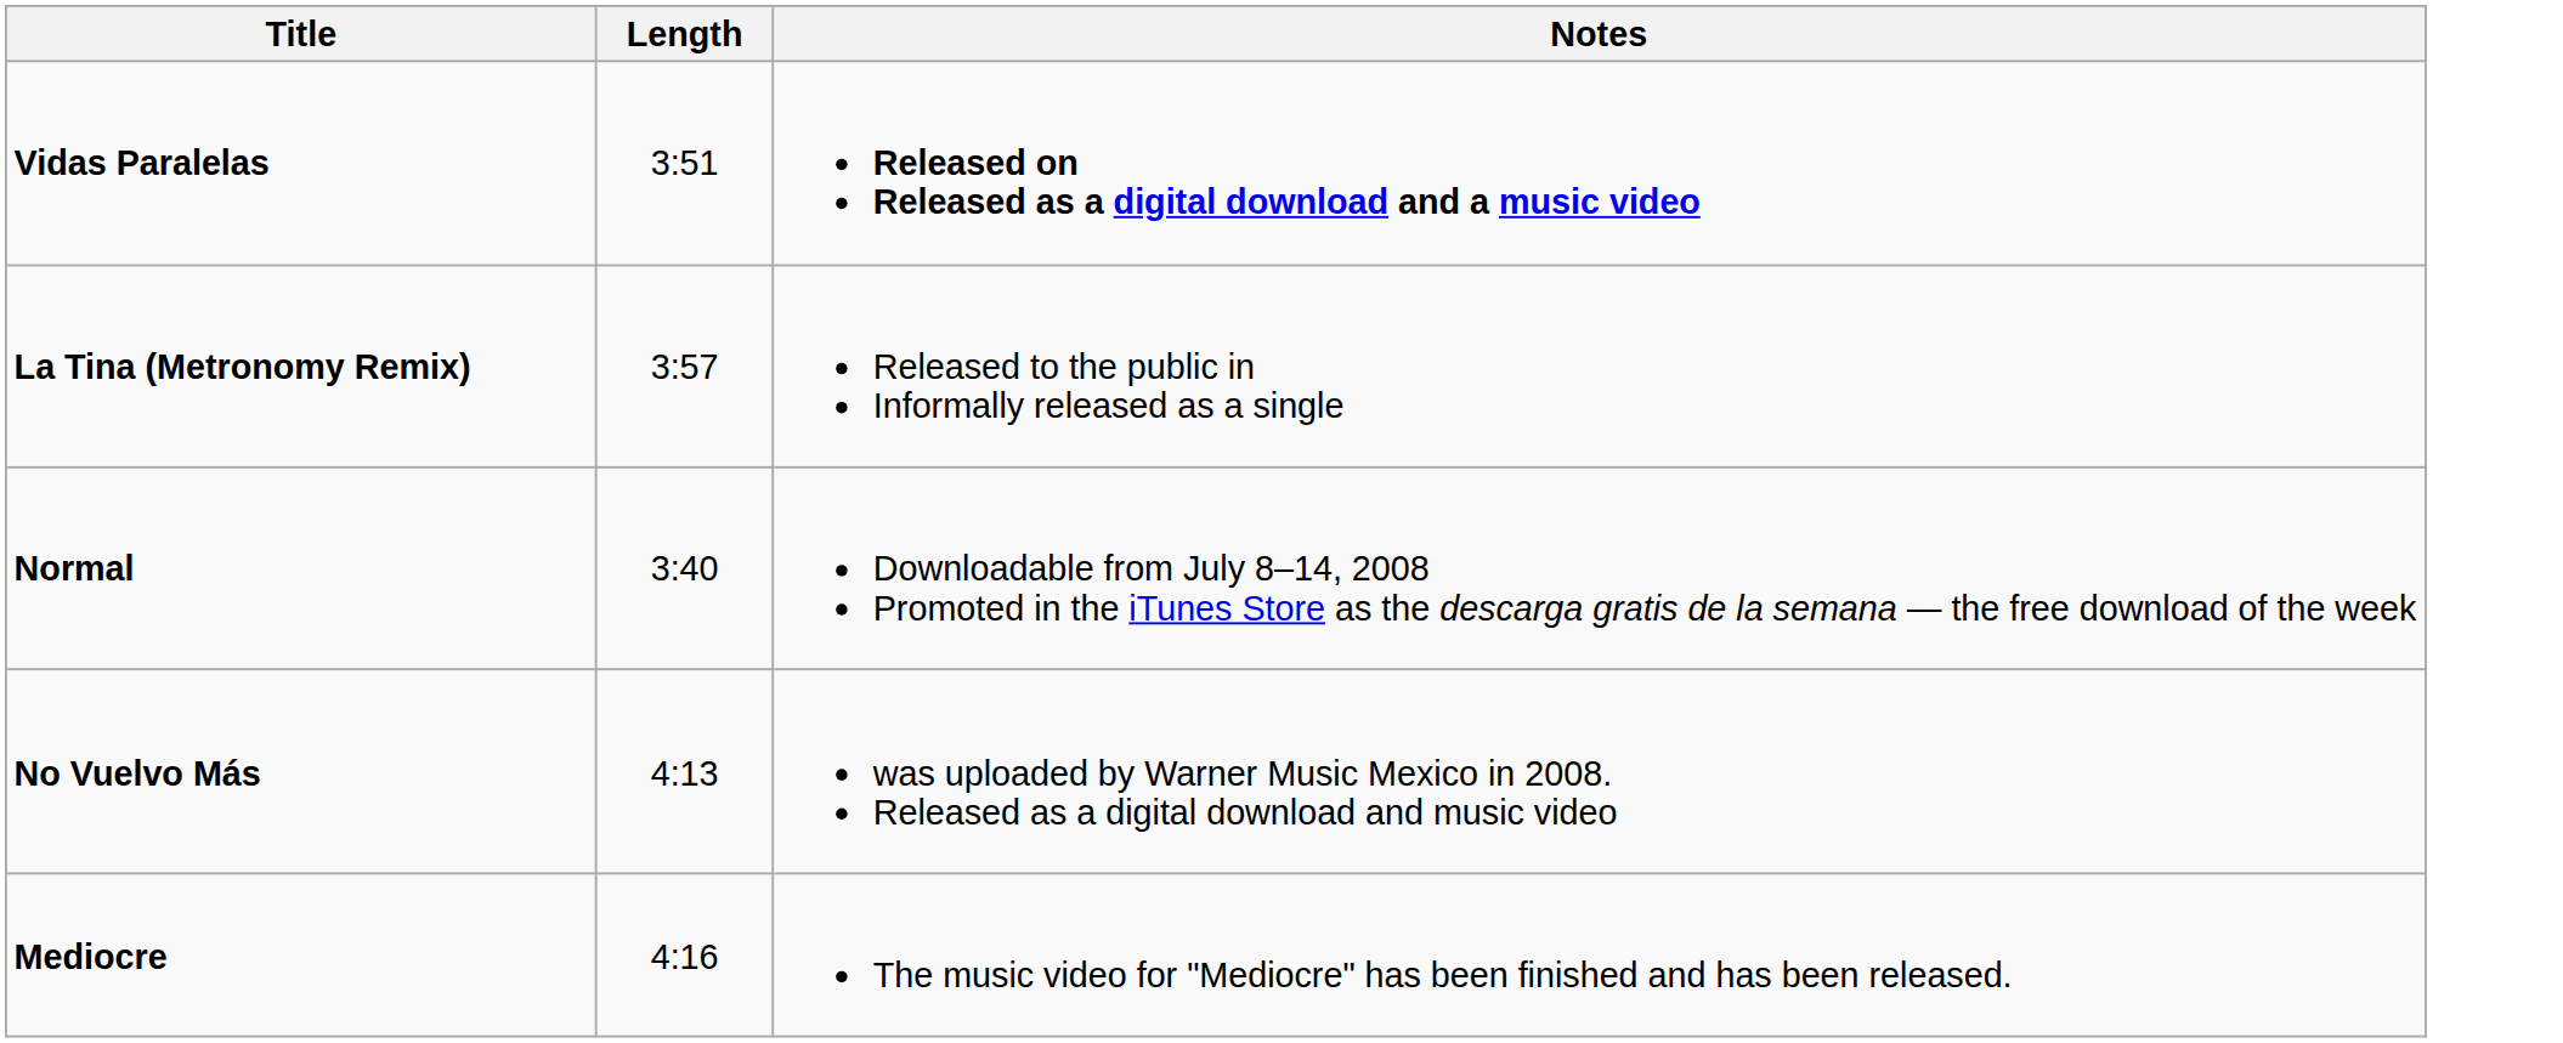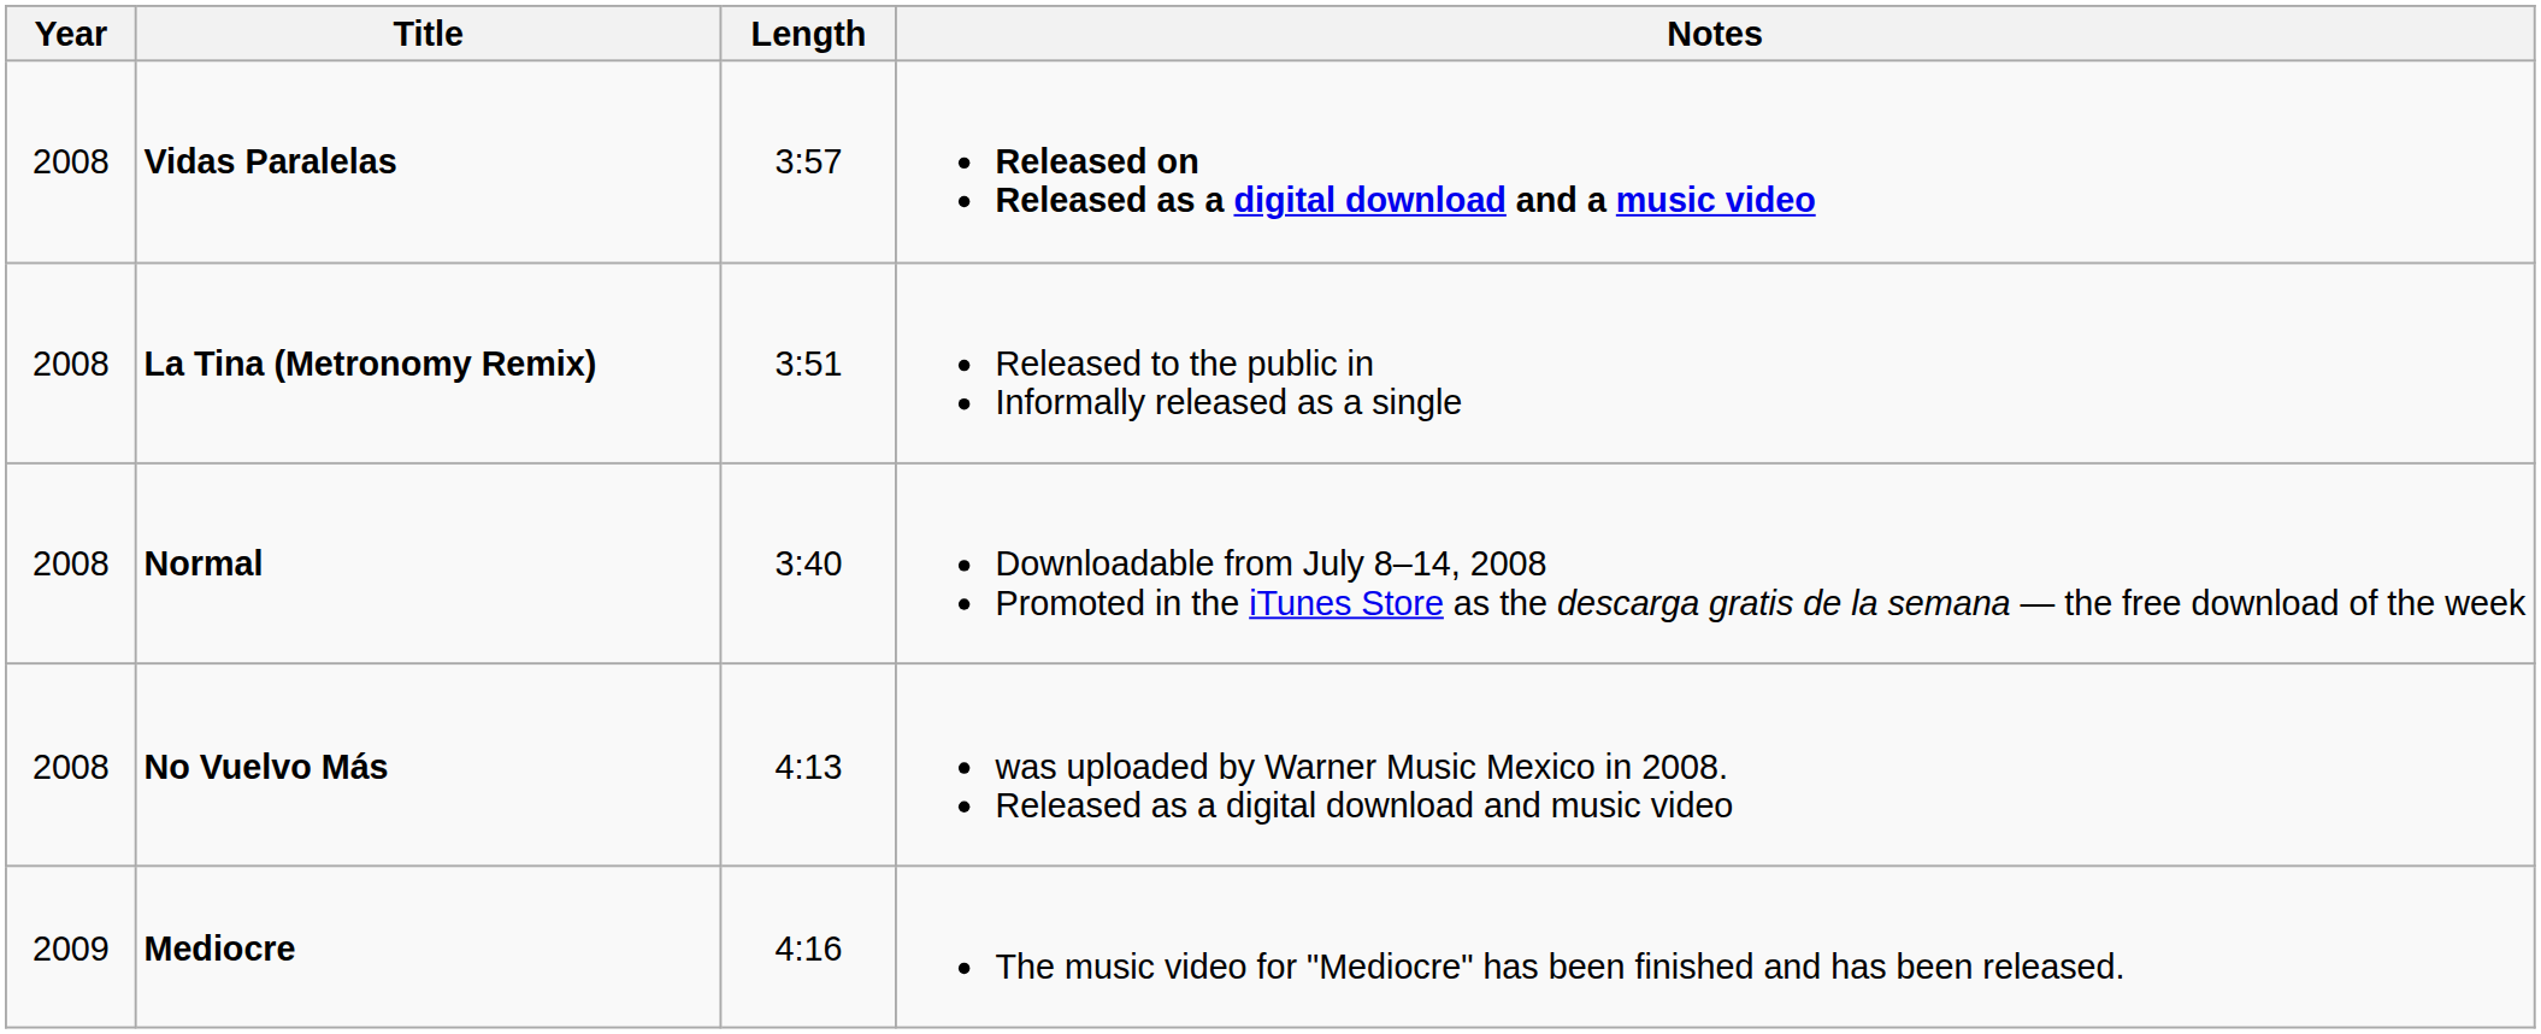+ column: Year | 2008 | 2008 | 2008 | 2008 | 2009
Vidas Paralelas | Length: 3:51 -> 3:57
La Tina (Metronomy Remix) | Length: 3:57 -> 3:51
